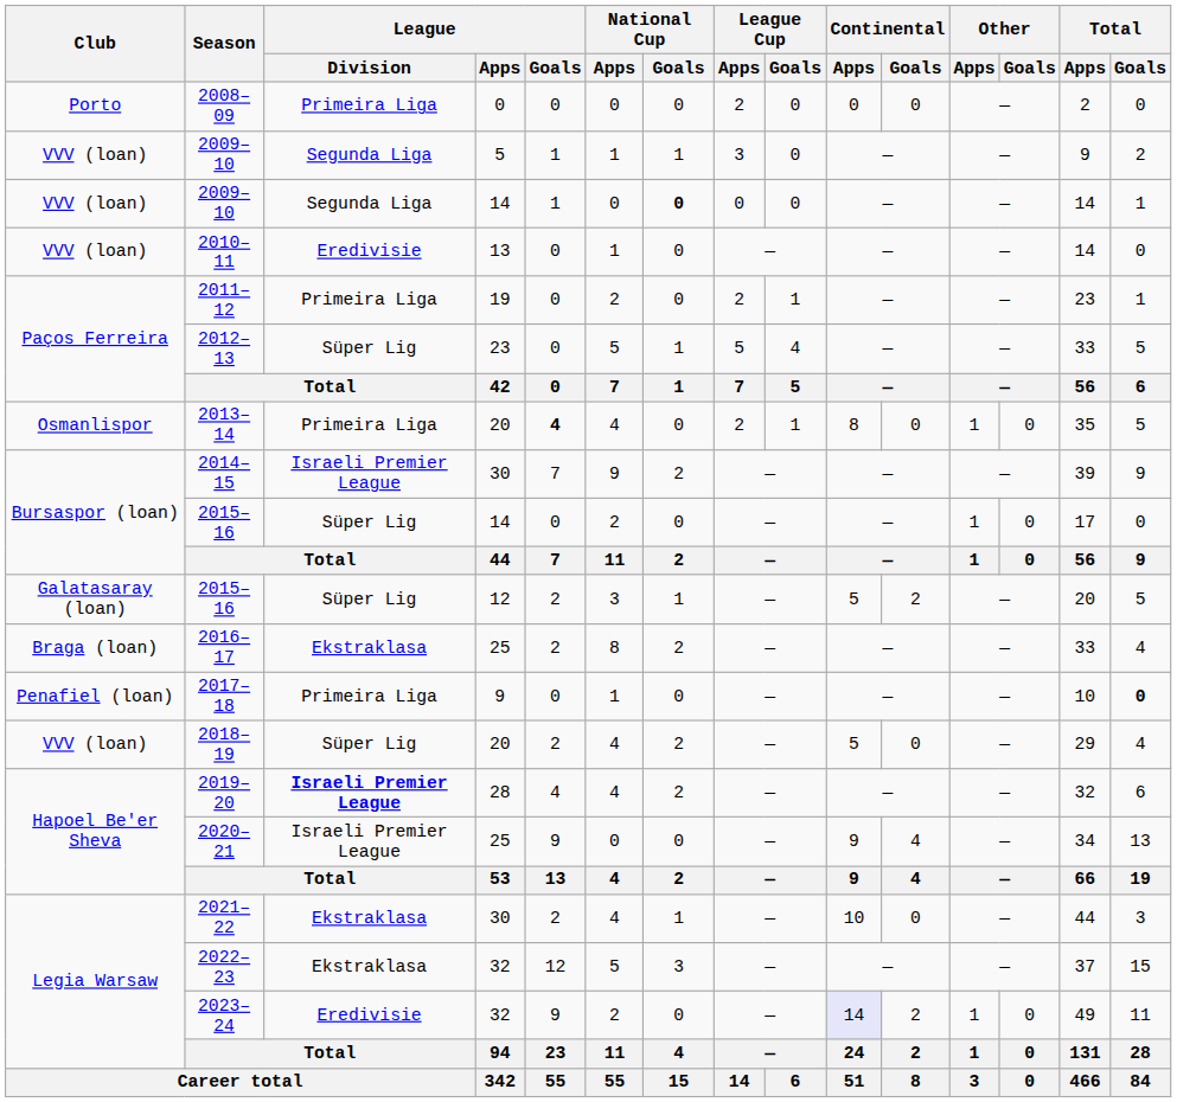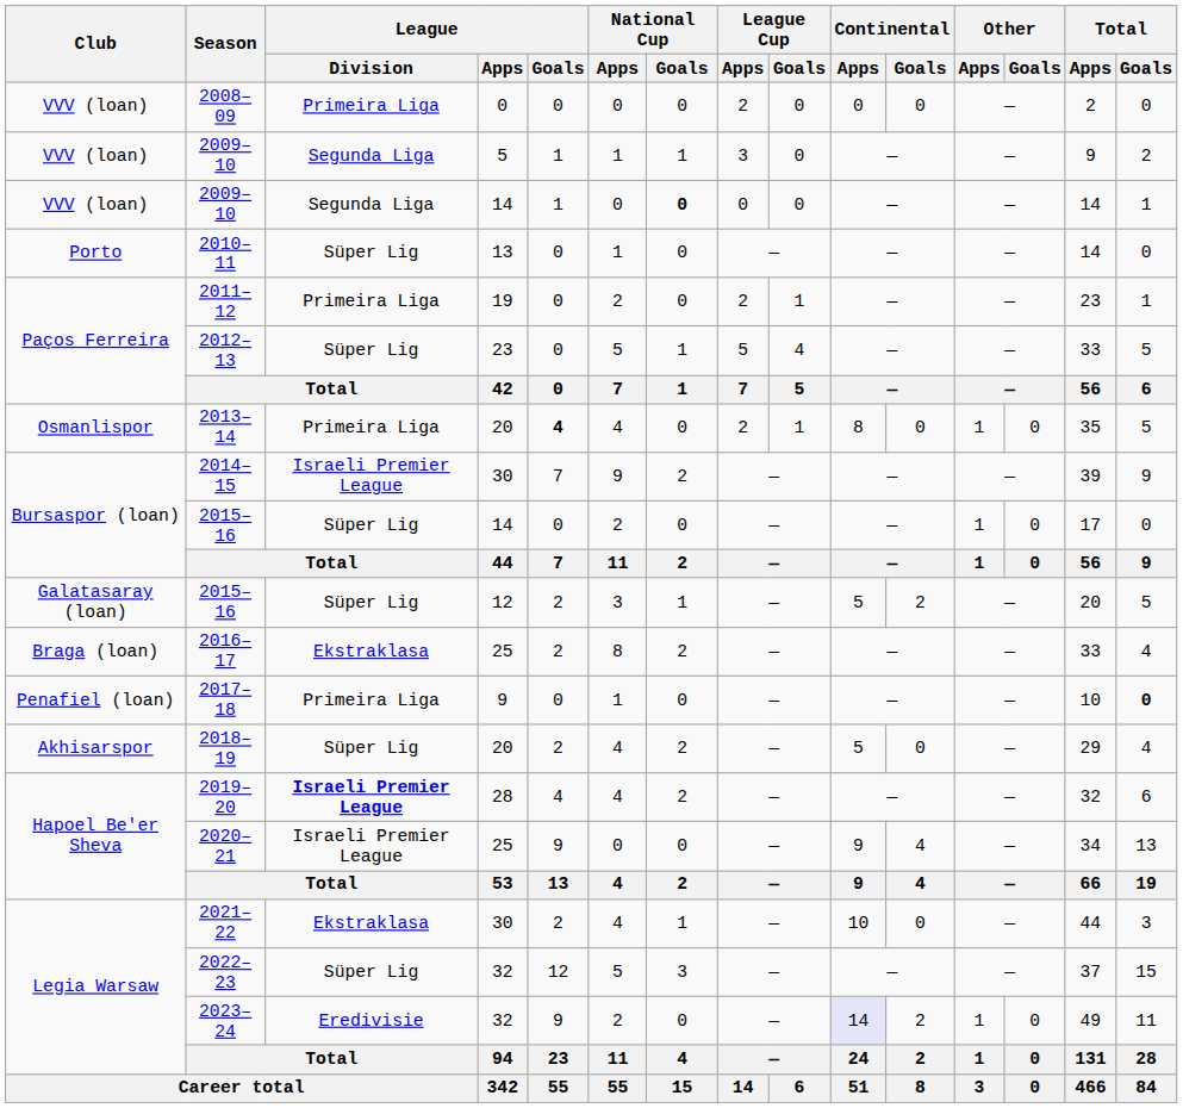2008–09 | Club: Porto -> VVV (loan)
2010–11 | Club: VVV (loan) -> Porto
2010–11 | League / Division: Eredivisie -> Süper Lig
2018–19 | Club: VVV (loan) -> Akhisarspor
2022–23 | League / Division: Ekstraklasa -> Süper Lig
